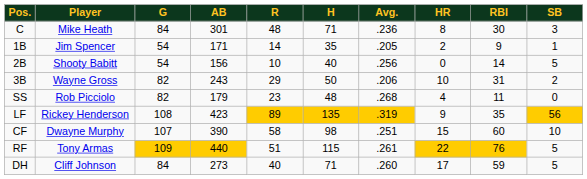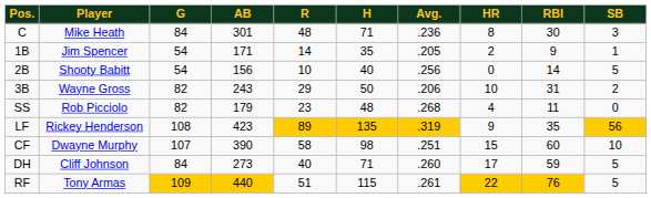rows swapped: RF <-> DH
